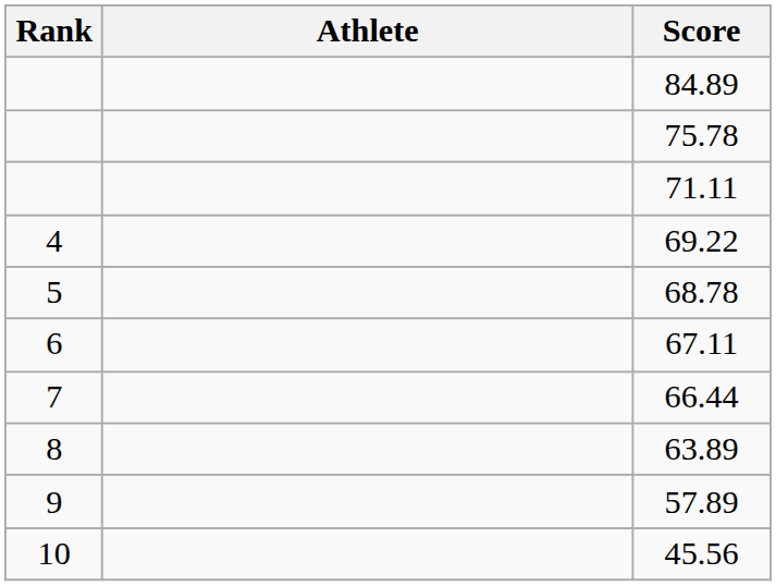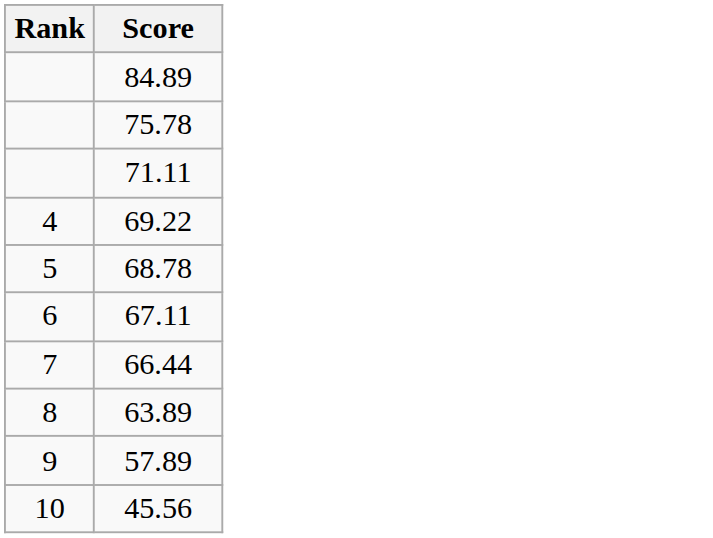- column: Athlete
